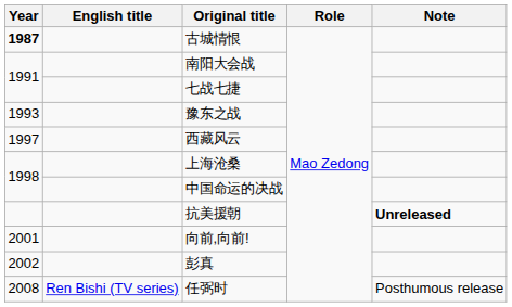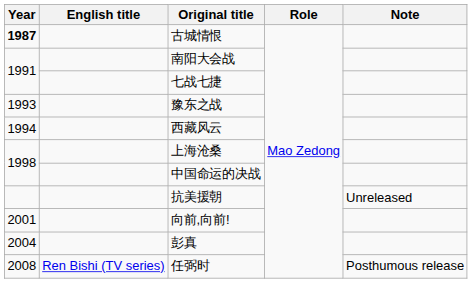西藏风云 | Year: 1997 -> 1994
抗美援朝 | Note: bold -> normal
彭真 | Year: 2002 -> 2004
